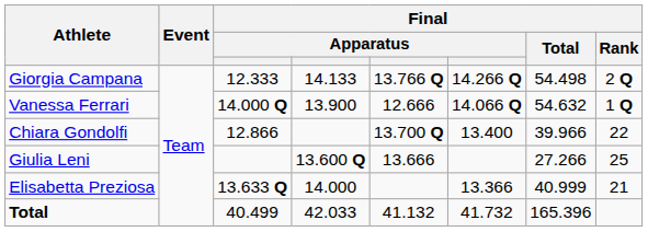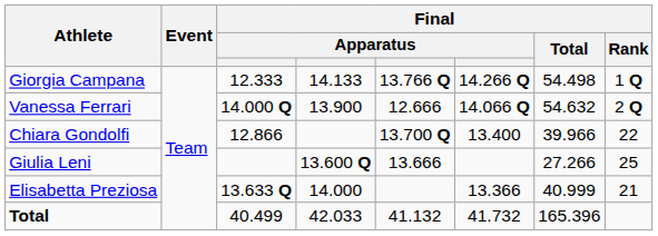Giorgia Campana | Final / Rank: 2 Q -> 1 Q
Vanessa Ferrari | Final / Rank: 1 Q -> 2 Q
